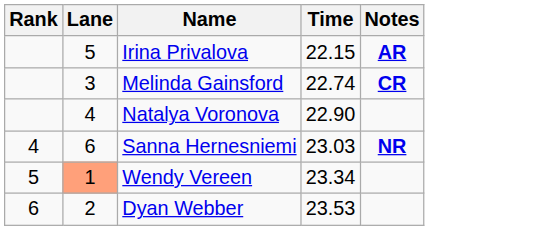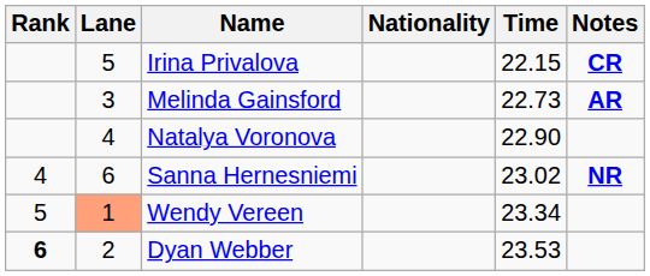+ column: Nationality
Irina Privalova | Notes: AR -> CR
Melinda Gainsford | Time: 22.74 -> 22.73
Melinda Gainsford | Notes: CR -> AR
Sanna Hernesniemi | Time: 23.03 -> 23.02
Dyan Webber | Rank: normal -> bold
